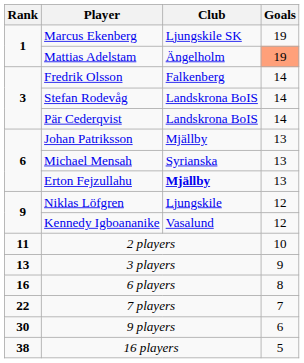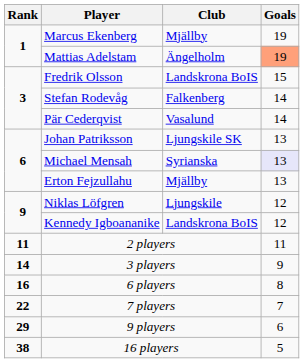Marcus Ekenberg | Club: Ljungskile SK -> Mjällby
Fredrik Olsson | Club: Falkenberg -> Landskrona BoIS
Fredrik Olsson | Goals: 14 -> 15
Stefan Rodevåg | Club: Landskrona BoIS -> Falkenberg
Pär Cederqvist | Club: Landskrona BoIS -> Vasalund
Johan Patriksson | Club: Mjällby -> Ljungskile SK
Michael Mensah | Goals: no background -> lavender background
Erton Fejzullahu | Club: bold -> normal
Kennedy Igboananike | Club: Vasalund -> Landskrona BoIS
2 players | Goals: 10 -> 11
3 players | Rank: 13 -> 14
9 players | Rank: 30 -> 29
